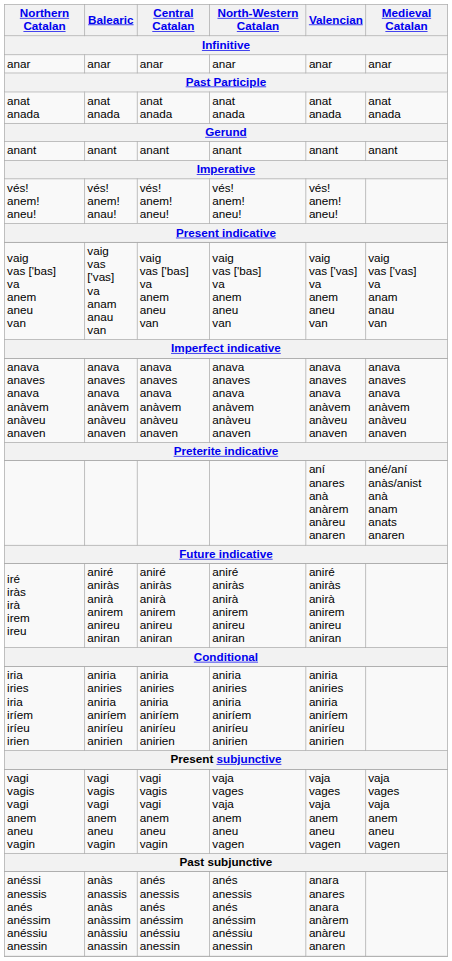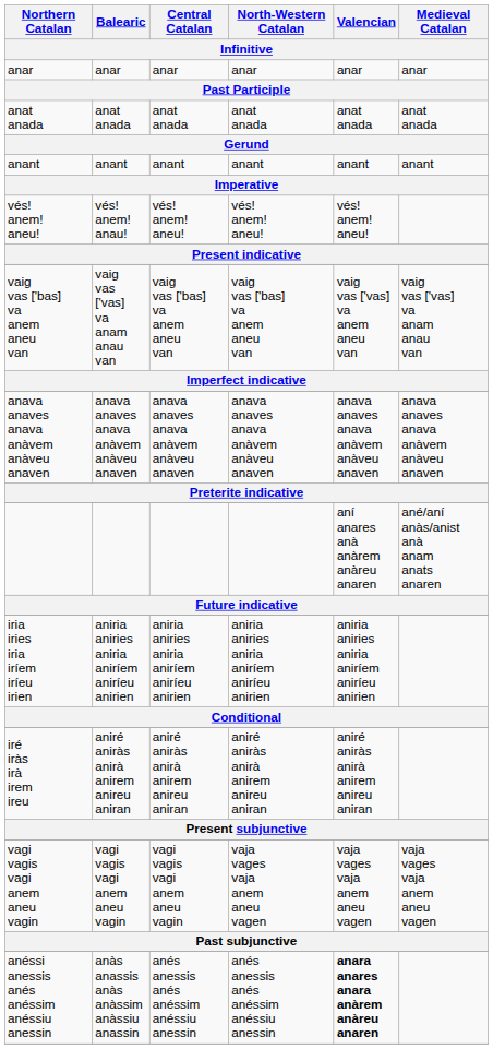rows swapped: iré iràs irà irem ireu <-> iria iries iria iríem iríeu irien
anéssi anessis anés anéssim anéssiu anessin | Valencian: normal -> bold
